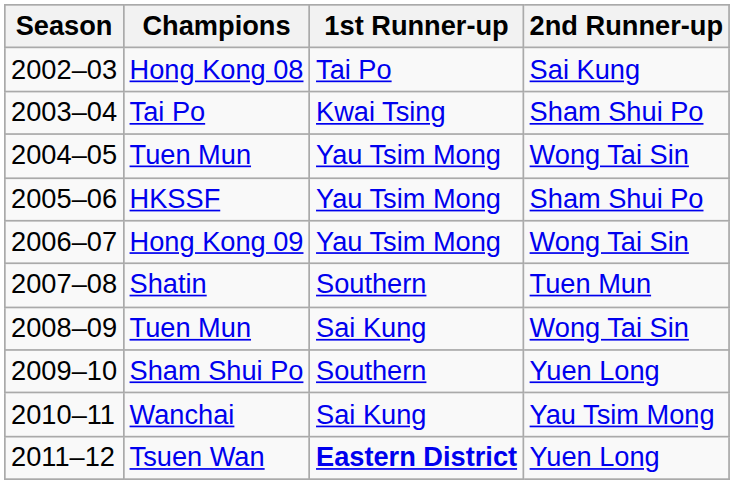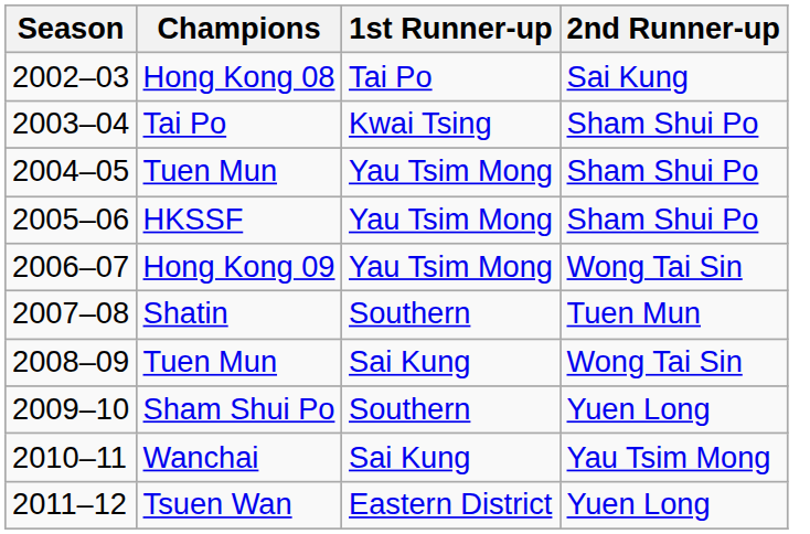2004–05 / Tuen Mun | 2nd Runner-up: Wong Tai Sin -> Sham Shui Po
Tsuen Wan | 1st Runner-up: bold -> normal
